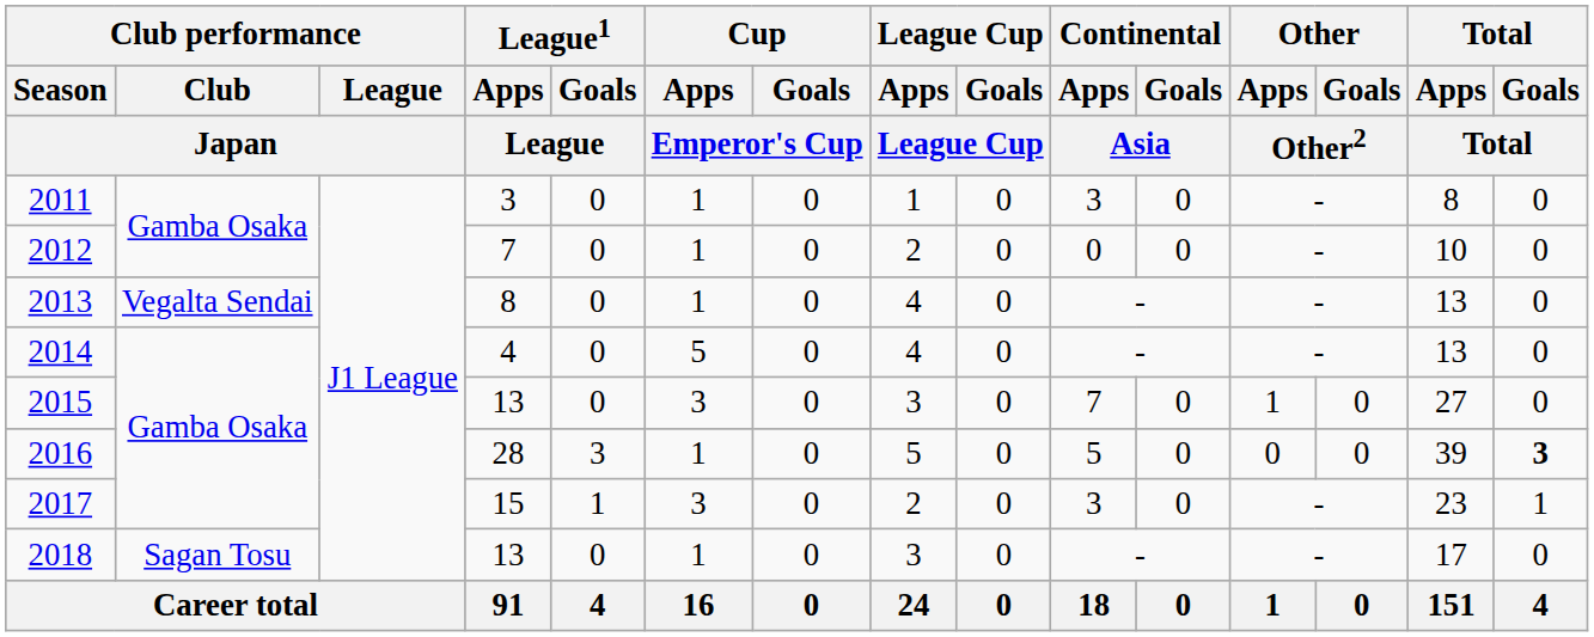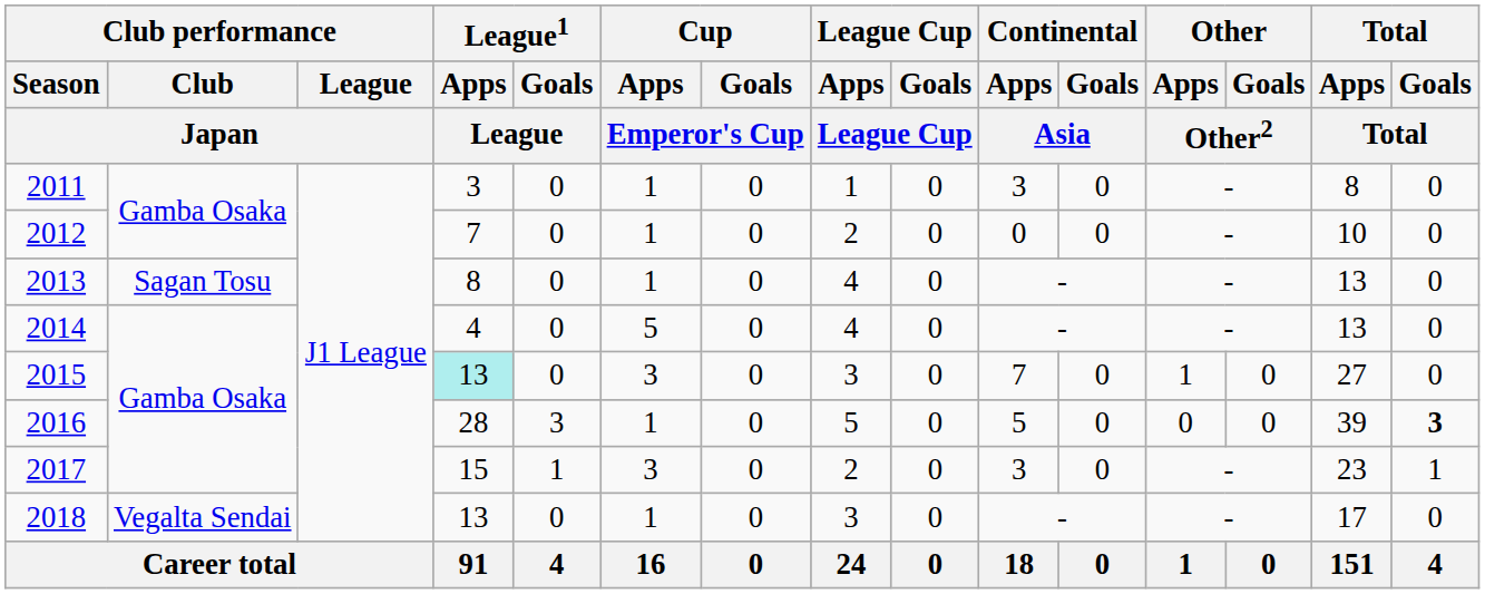2013 | Club performance / Club / Japan: Vegalta Sendai -> Sagan Tosu
2015 | League1 / Apps / League: no background -> paleturquoise background
2018 | Club performance / Club / Japan: Sagan Tosu -> Vegalta Sendai
